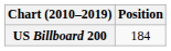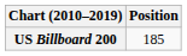US Billboard 200 | Position: 184 -> 185
